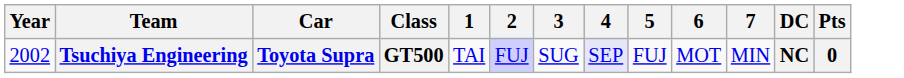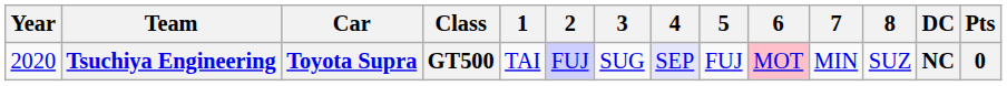+ column: 8 | SUZ
Tsuchiya Engineering | Year: 2002 -> 2020
Tsuchiya Engineering | 6: no background -> pink background
